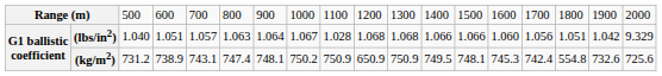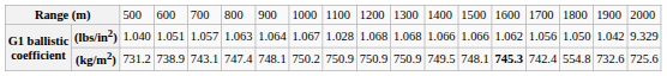(lbs/in2) | column 14: 1.060 -> 1.062
(lbs/in2) | column 16: 1.051 -> 1.050
(kg/m2) | column 10: 650.9 -> 750.9
(kg/m2) | column 14: normal -> bold
